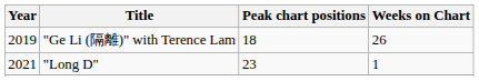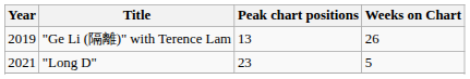"Ge Li (隔離)" with Terence Lam | Peak chart positions: 18 -> 13
"Long D" | Weeks on Chart: 1 -> 5
